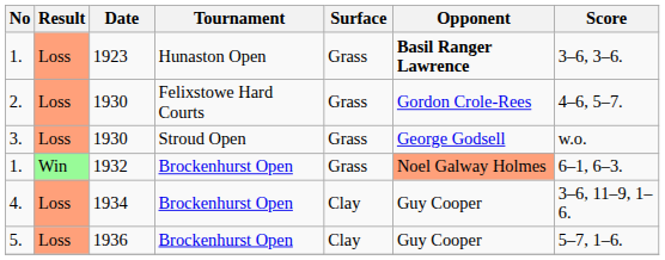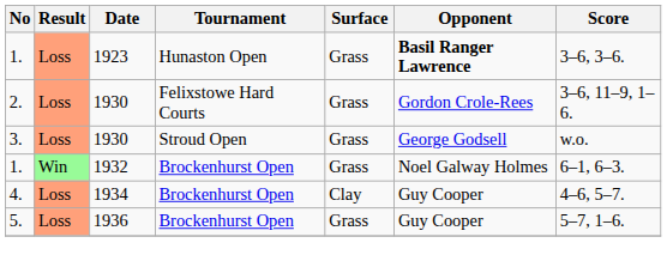2. | Score: 4–6, 5–7. -> 3–6, 11–9, 1–6.
1. / 1932 | Opponent: lightsalmon background -> no background
4. | Score: 3–6, 11–9, 1–6. -> 4–6, 5–7.
5. | Surface: Clay -> Grass
